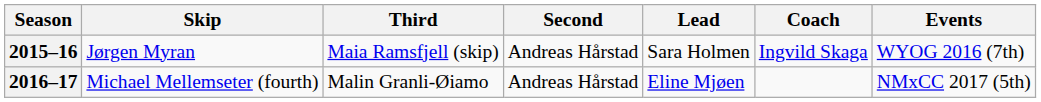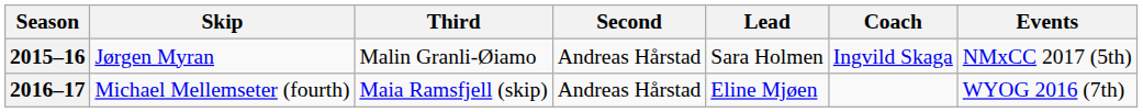2015–16 | Third: Maia Ramsfjell (skip) -> Malin Granli-Øiamo
2015–16 | Events: WYOG 2016 (7th) -> NMxCC 2017 (5th)
2016–17 | Third: Malin Granli-Øiamo -> Maia Ramsfjell (skip)
2016–17 | Events: NMxCC 2017 (5th) -> WYOG 2016 (7th)
